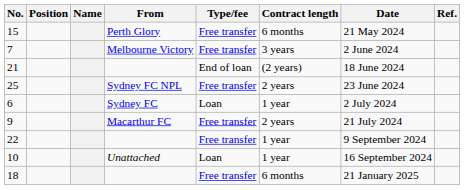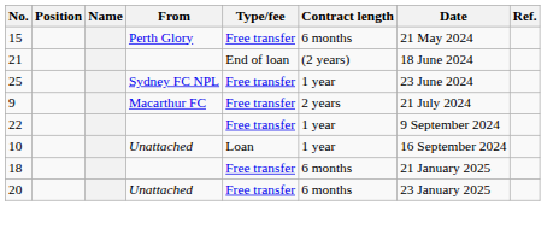- row: 7 | Melbourne Victory | Free transfer | 3 years | 2 June 2024
25 | Contract length: 2 years -> 1 year
- row: 6 | Sydney FC | Loan | 1 year | 2 July 2024
+ row: 20 | Unattached | Free transfer | 6 months | 23 January 2025
